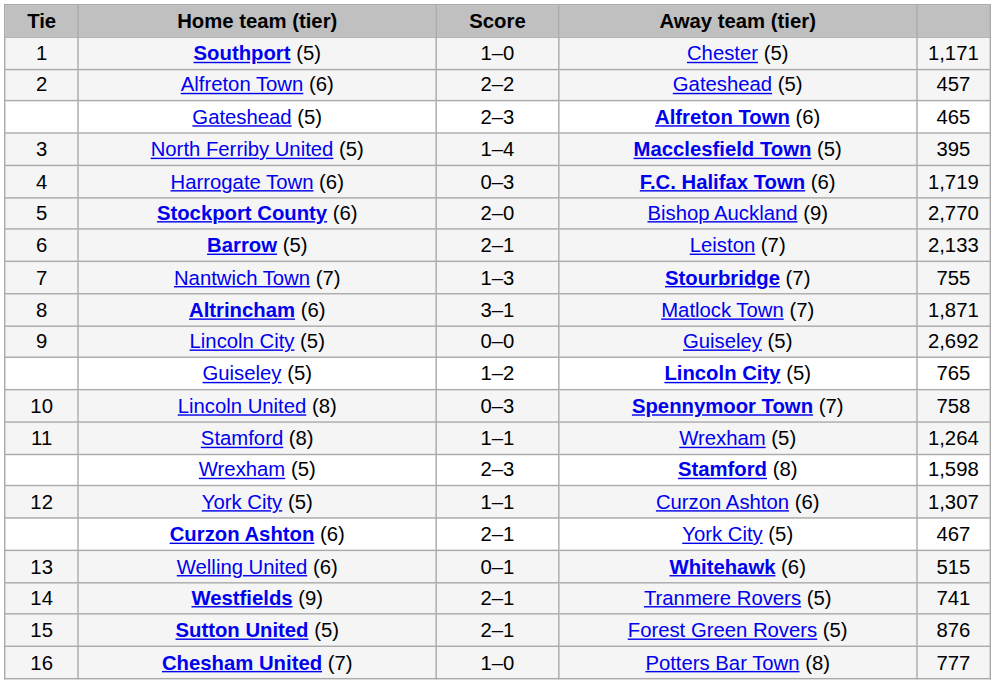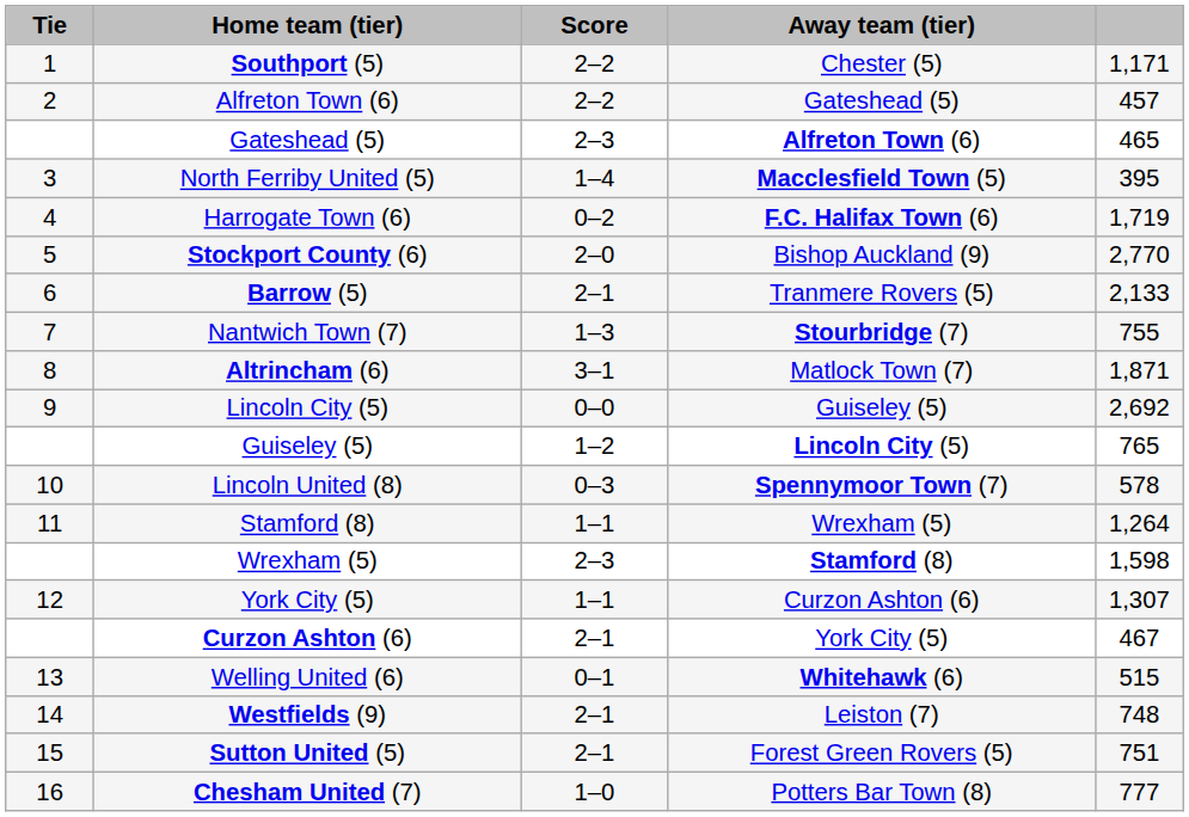Southport (5) | Score: 1–0 -> 2–2
Harrogate Town (6) | Score: 0–3 -> 0–2
Barrow (5) | Away team (tier): Leiston (7) -> Tranmere Rovers (5)
Lincoln United (8) | column 5: 758 -> 578
Westfields (9) | Away team (tier): Tranmere Rovers (5) -> Leiston (7)
Westfields (9) | column 5: 741 -> 748
Sutton United (5) | column 5: 876 -> 751
